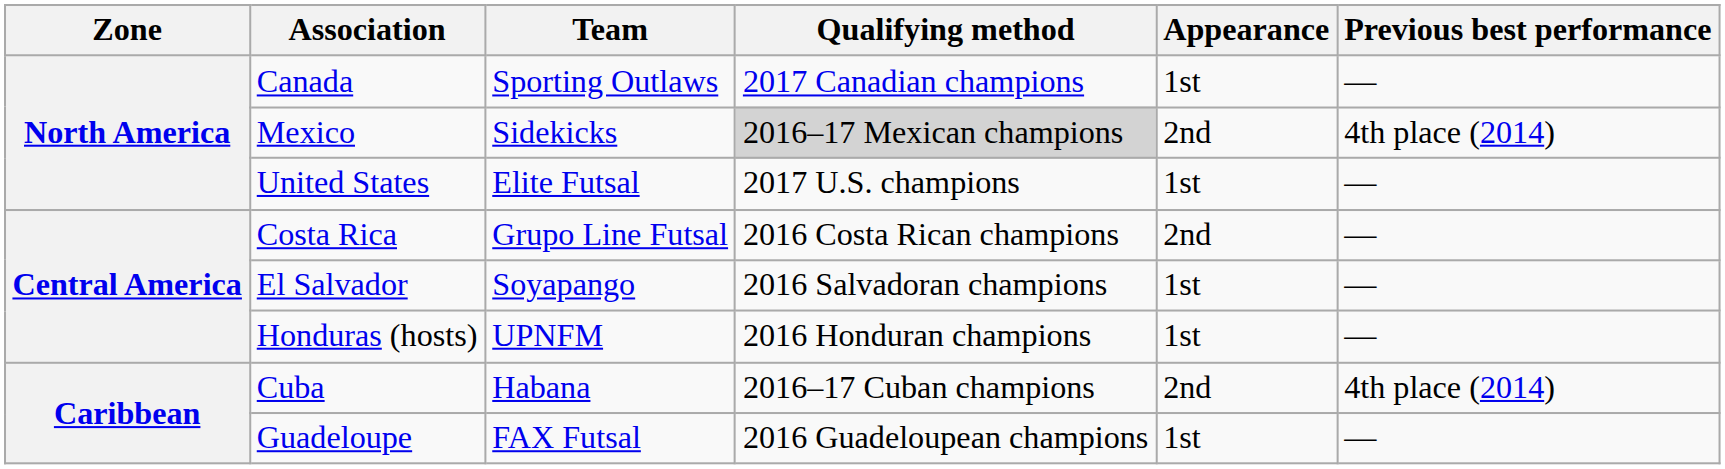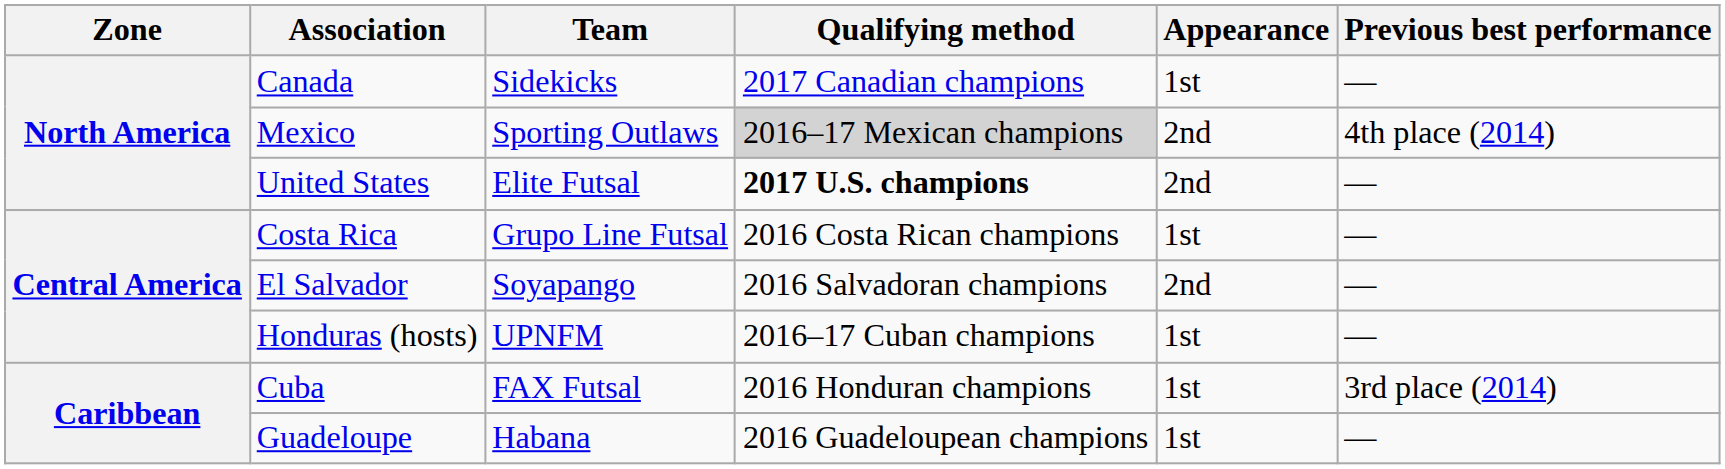Canada | Team: Sporting Outlaws -> Sidekicks
Mexico | Team: Sidekicks -> Sporting Outlaws
United States | Qualifying method: normal -> bold
United States | Appearance: 1st -> 2nd
Costa Rica | Appearance: 2nd -> 1st
El Salvador | Appearance: 1st -> 2nd
Honduras (hosts) | Qualifying method: 2016 Honduran champions -> 2016–17 Cuban champions
Cuba | Team: Habana -> FAX Futsal
Cuba | Qualifying method: 2016–17 Cuban champions -> 2016 Honduran champions
Cuba | Appearance: 2nd -> 1st
Cuba | Previous best performance: 4th place (2014) -> 3rd place (2014)
Guadeloupe | Team: FAX Futsal -> Habana
